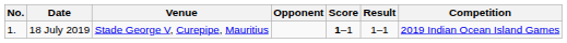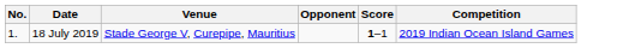- column: Result | 1–1
